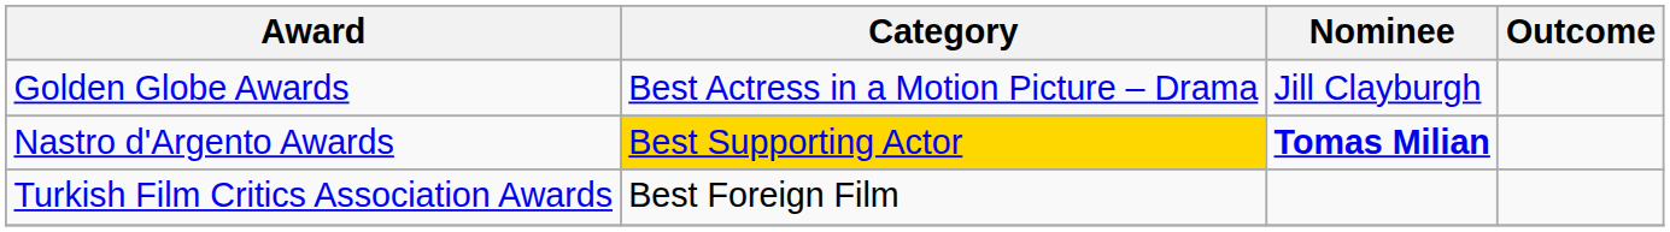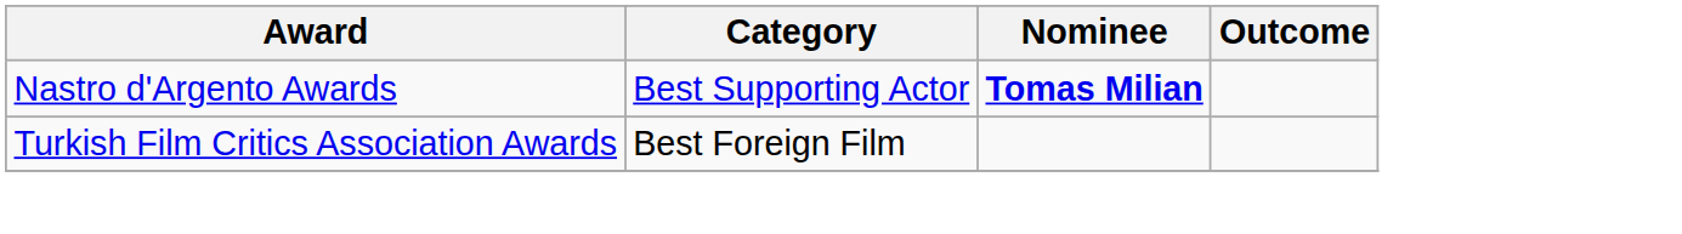- row: Golden Globe Awards | Best Actress in a Motion Picture – Drama | Jill Clayburgh
Nastro d'Argento Awards | Category: gold background -> no background
